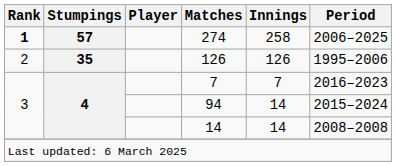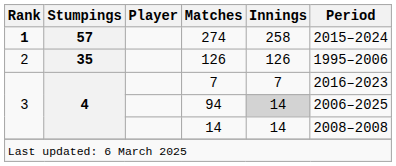274 | Period: 2006–2025 -> 2015–2024
94 | Innings: no background -> lightgrey background
94 | Period: 2015–2024 -> 2006–2025
